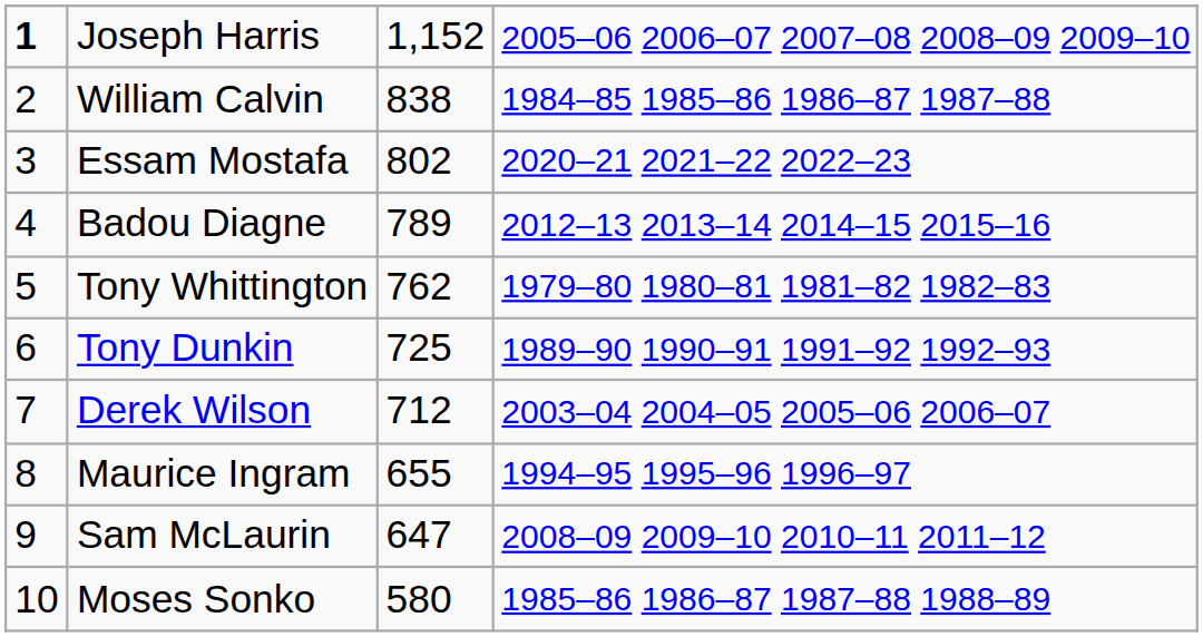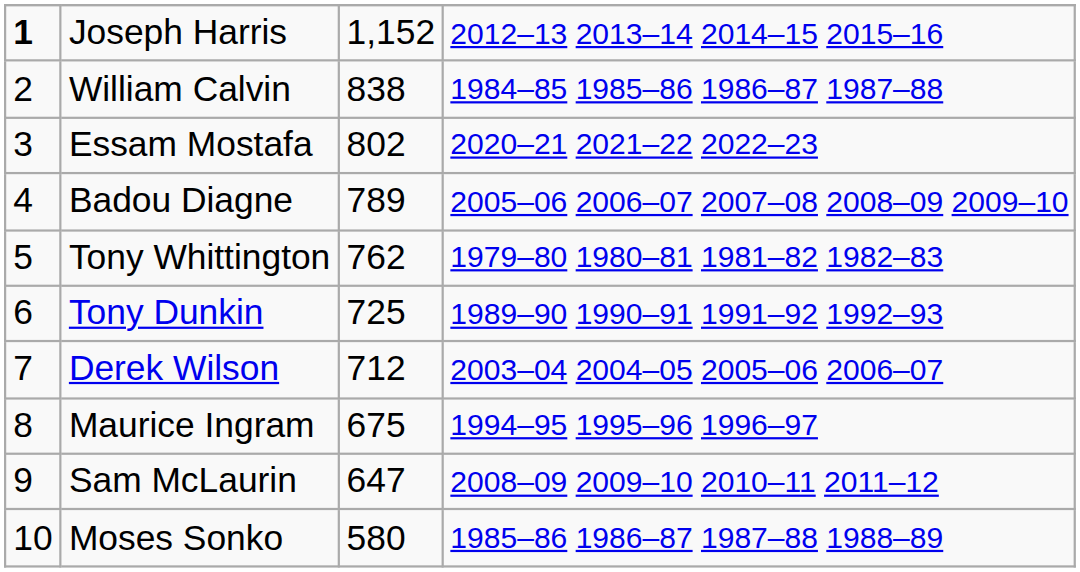Joseph Harris | column 4: 2005–06 2006–07 2007–08 2008–09 2009–10 -> 2012–13 2013–14 2014–15 2015–16
Badou Diagne | column 4: 2012–13 2013–14 2014–15 2015–16 -> 2005–06 2006–07 2007–08 2008–09 2009–10
Maurice Ingram | column 3: 655 -> 675
